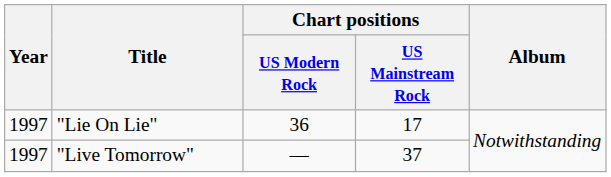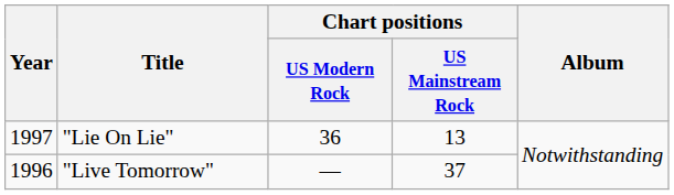"Lie On Lie" | Chart positions / US Mainstream Rock: 17 -> 13
"Live Tomorrow" | Year: 1997 -> 1996
